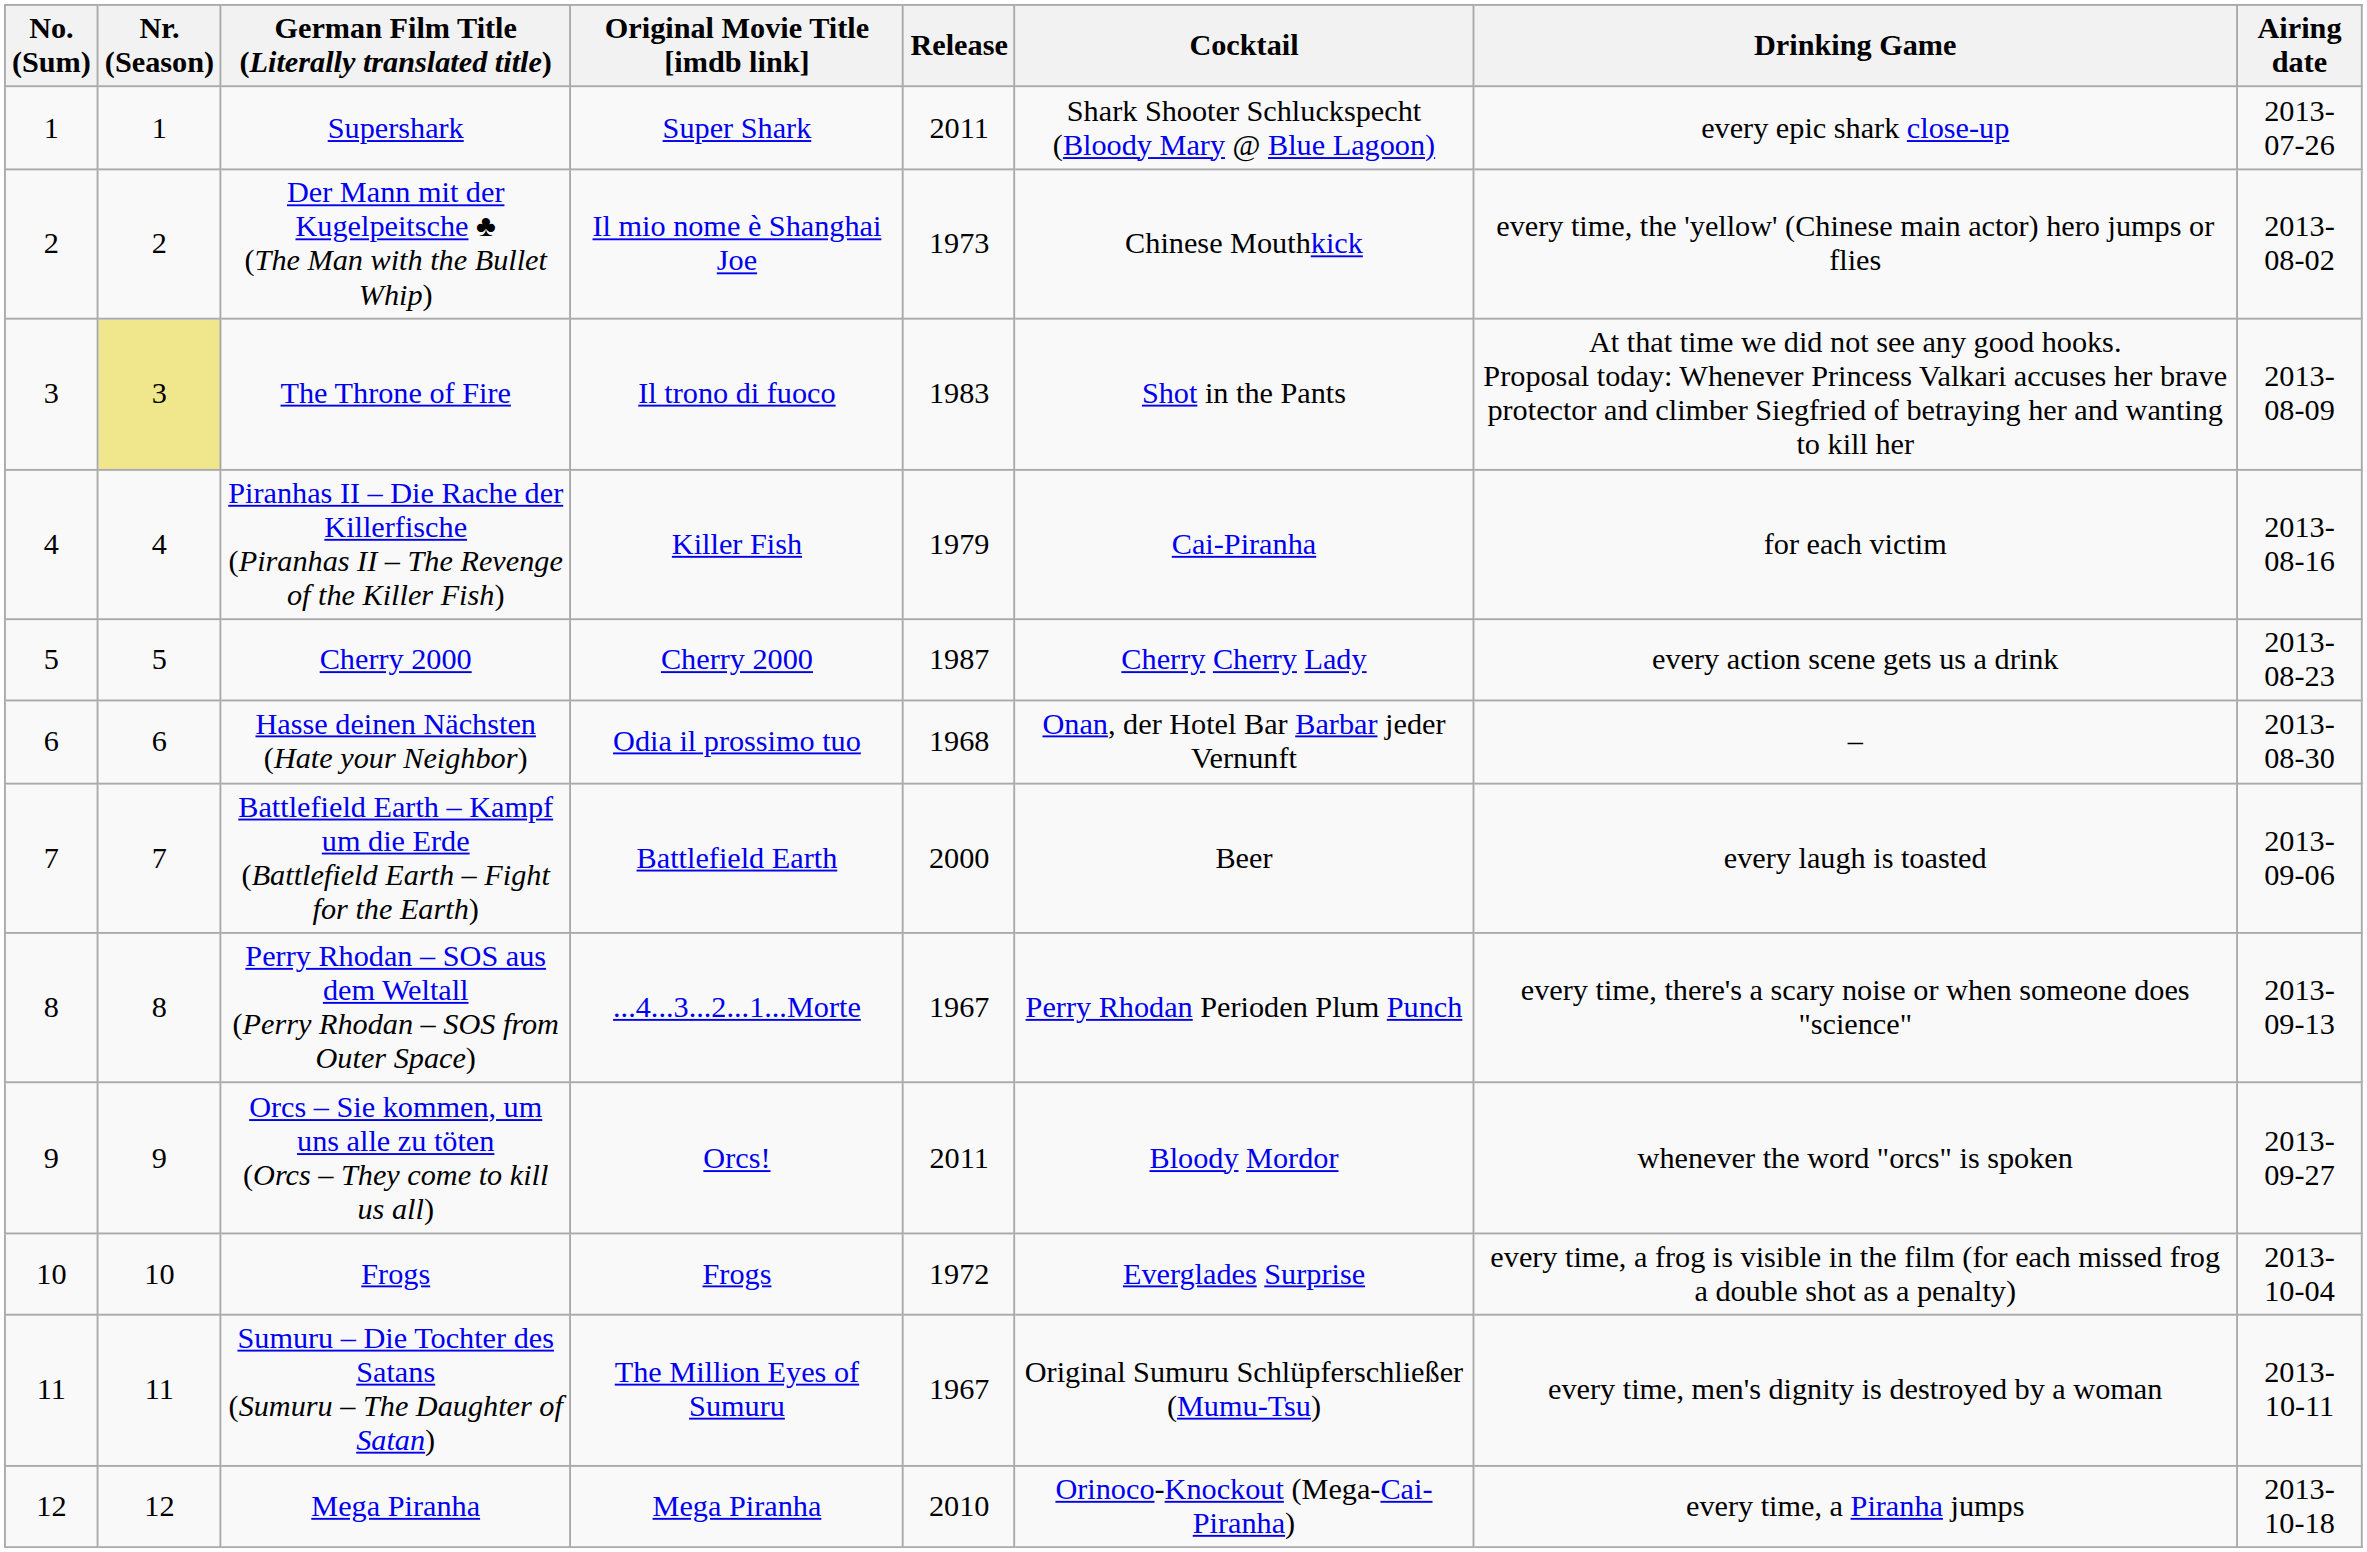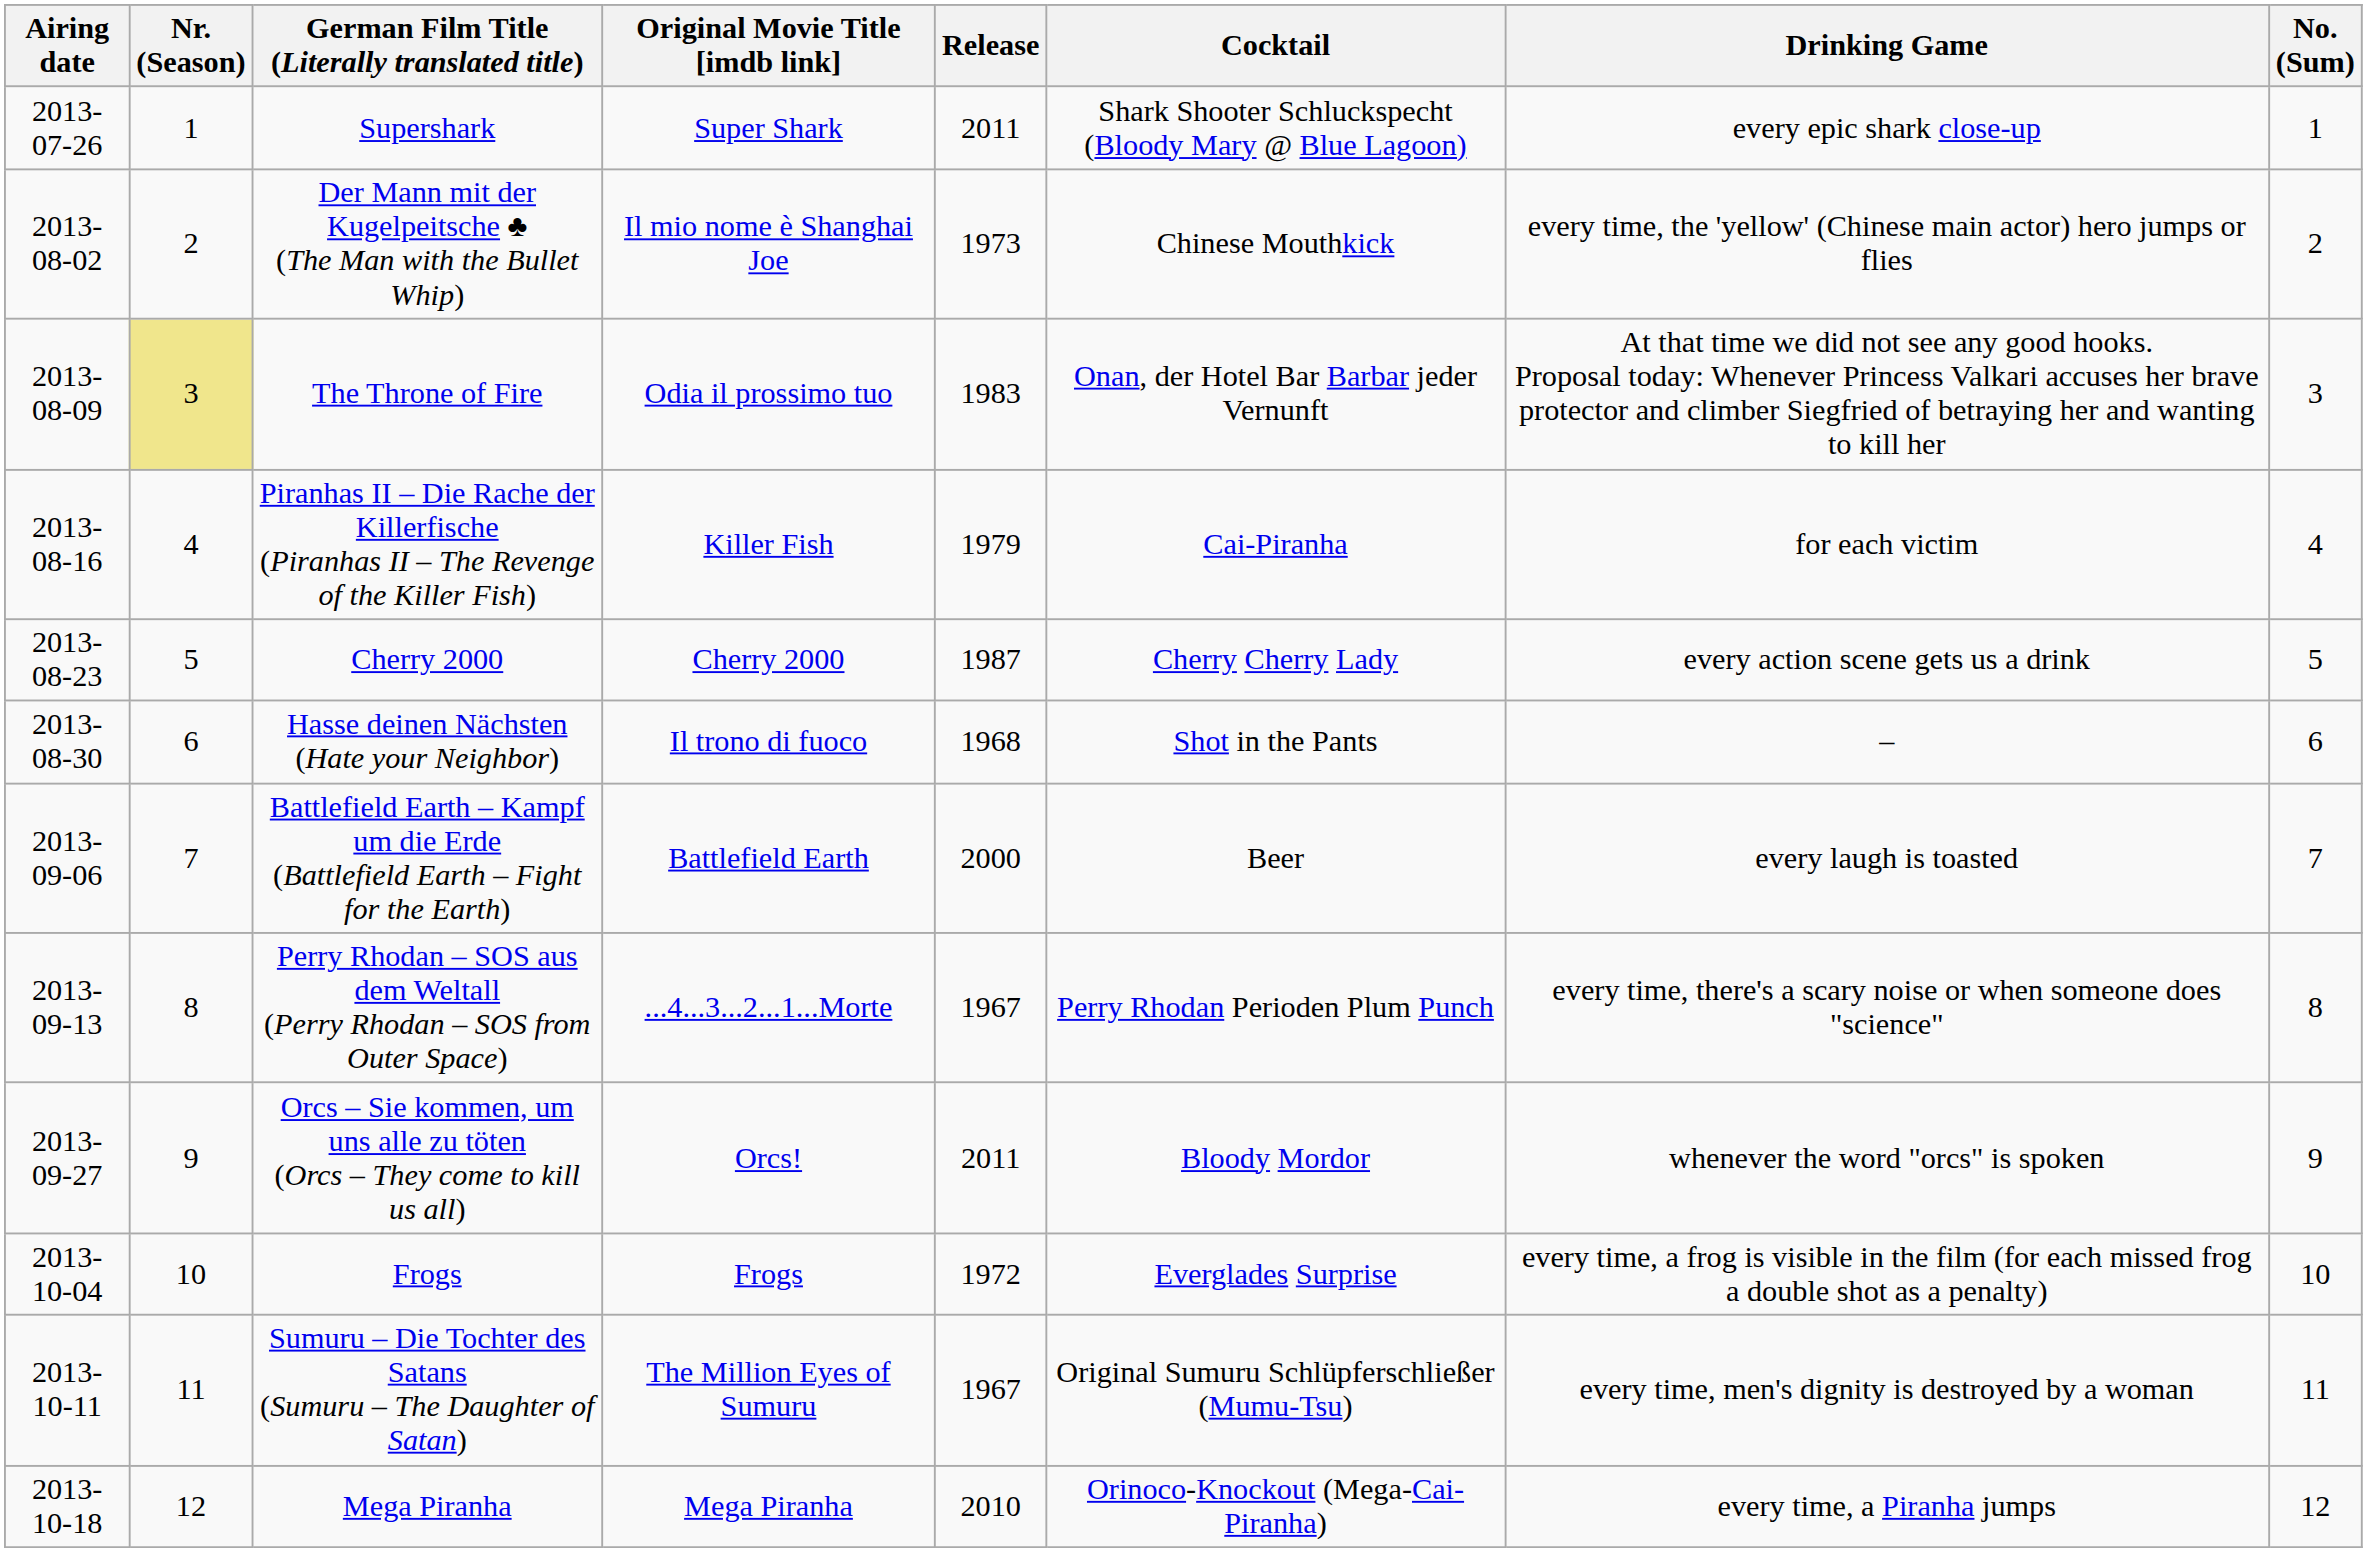columns swapped: No. (Sum) <-> Airing date
The Throne of Fire | Original Movie Title [imdb link]: Il trono di fuoco -> Odia il prossimo tuo
The Throne of Fire | Cocktail: Shot in the Pants -> Onan, der Hotel Bar Barbar jeder Vernunft
Hasse deinen Nächsten (Hate your Neighbor) | Original Movie Title [imdb link]: Odia il prossimo tuo -> Il trono di fuoco
Hasse deinen Nächsten (Hate your Neighbor) | Cocktail: Onan, der Hotel Bar Barbar jeder Vernunft -> Shot in the Pants
